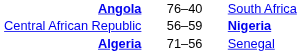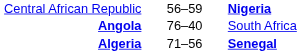rows swapped: Angola <-> Central African Republic
Algeria | column 3: normal -> bold
